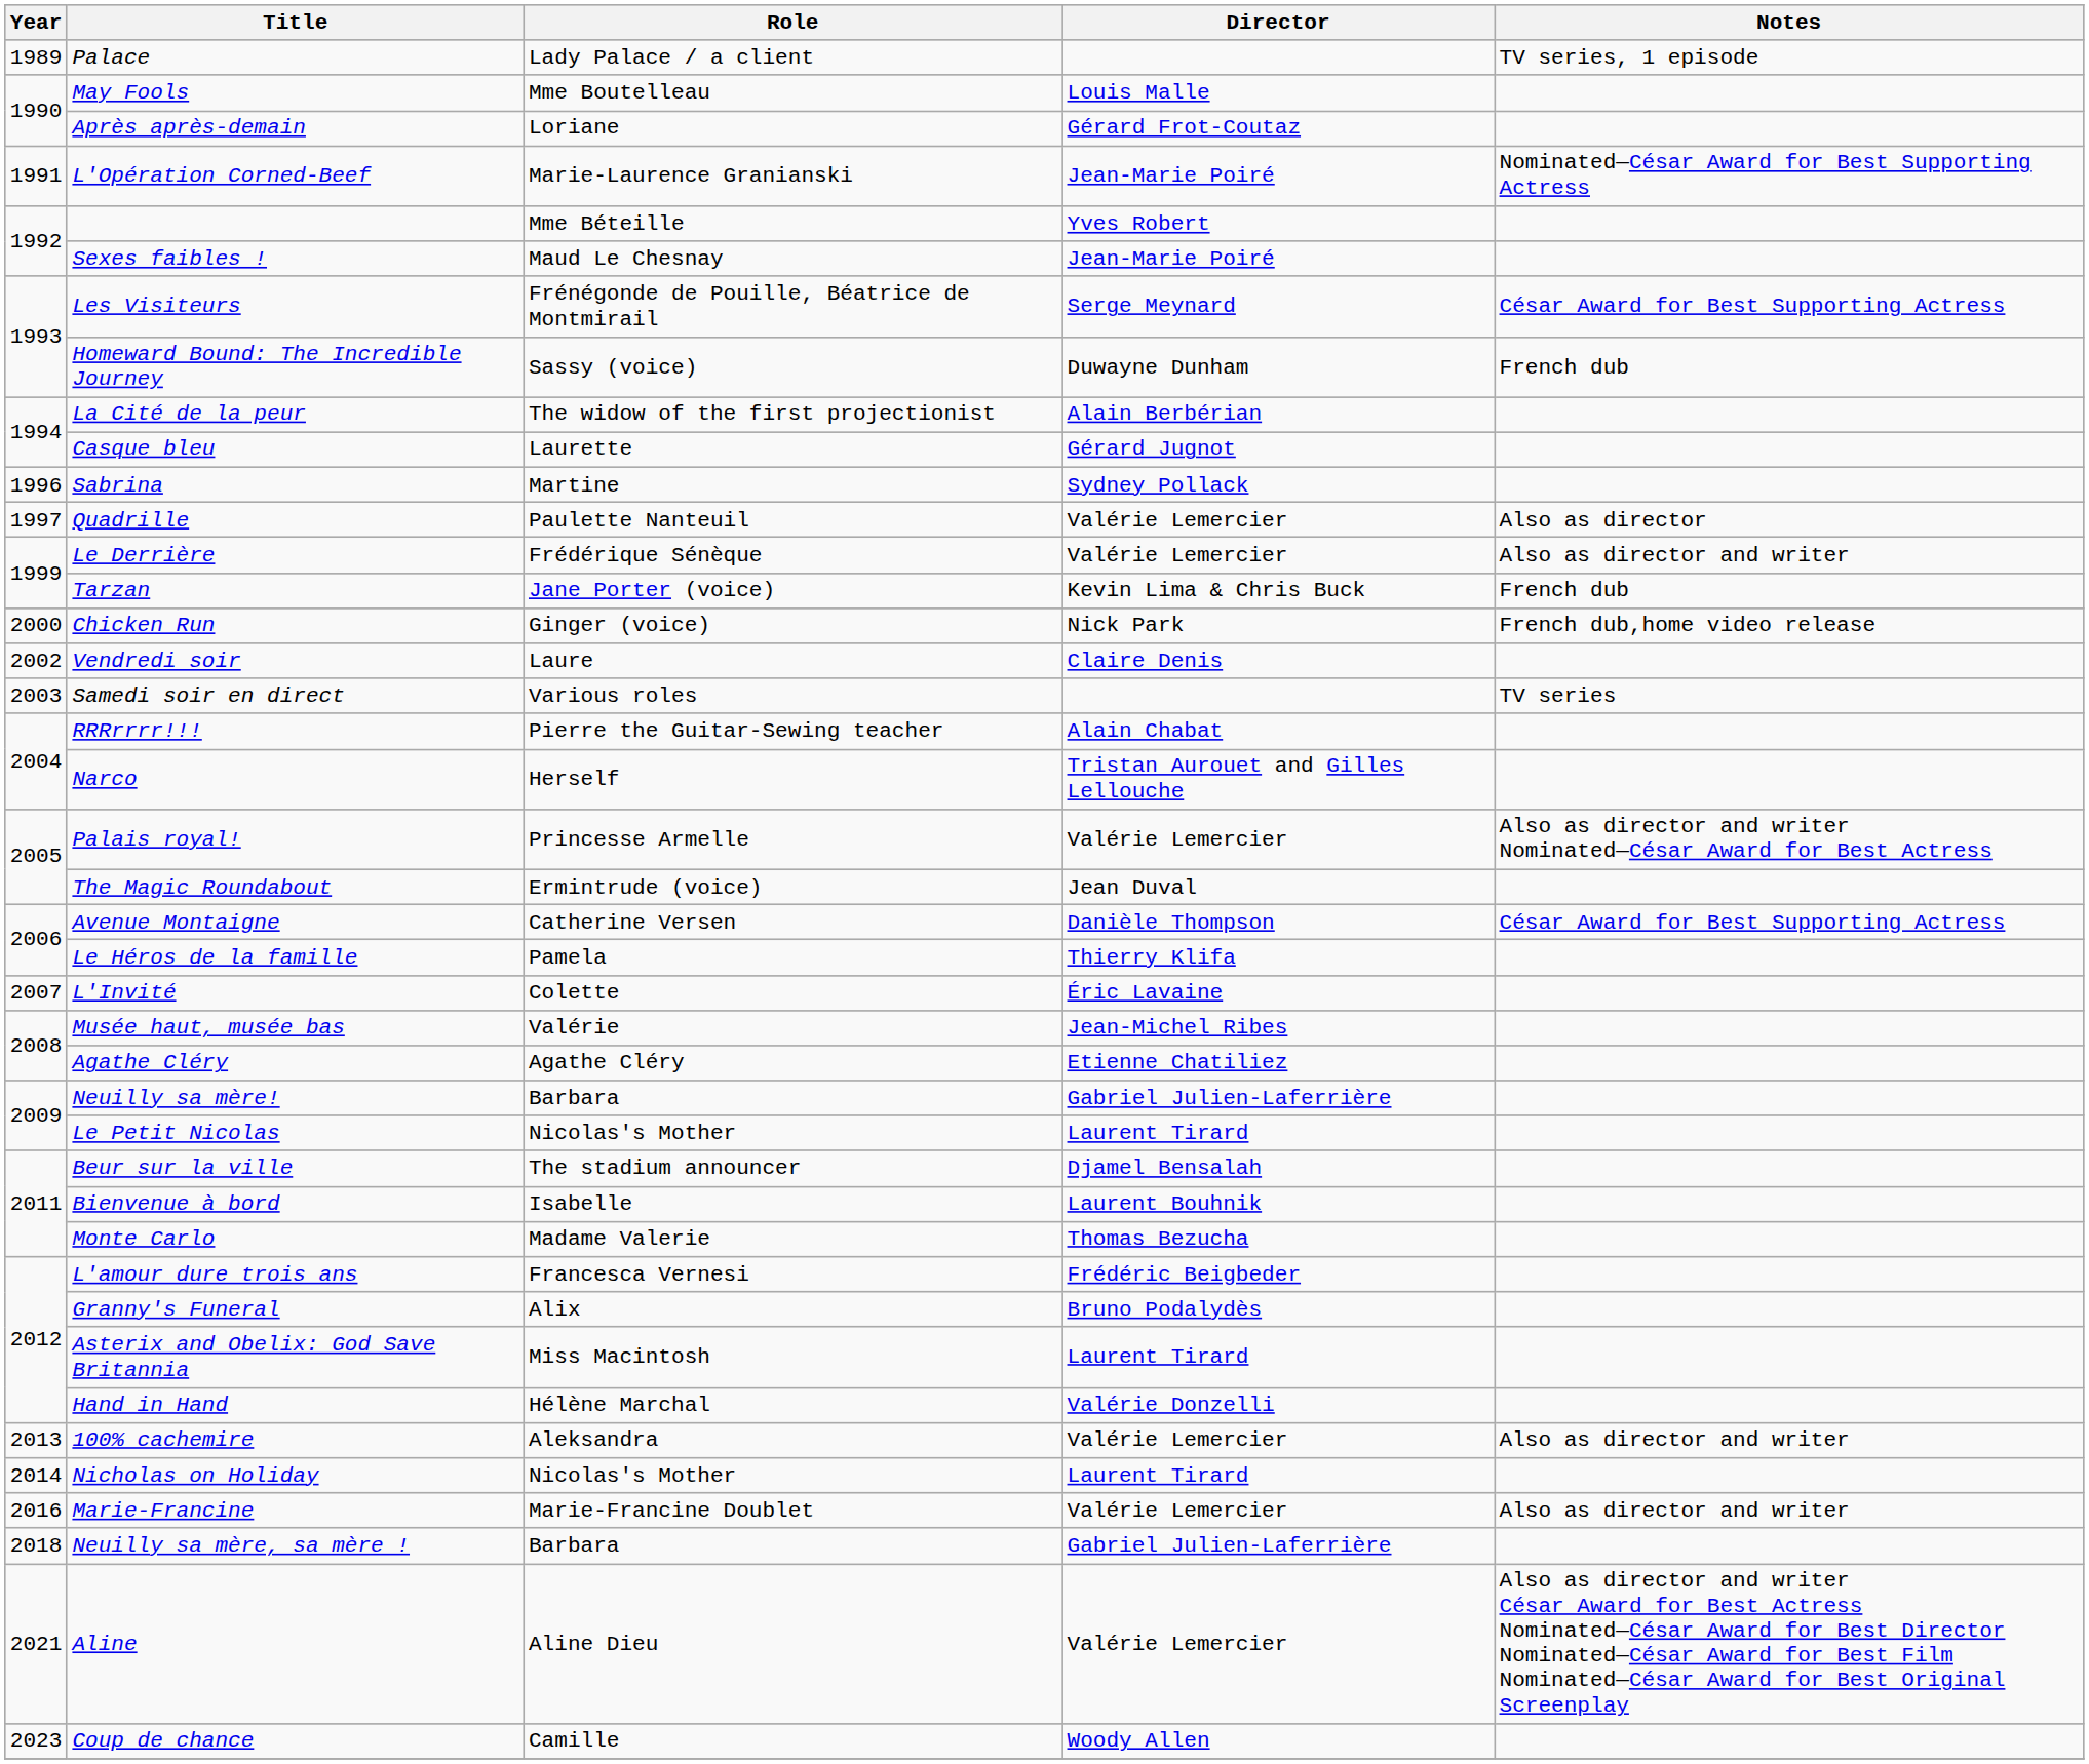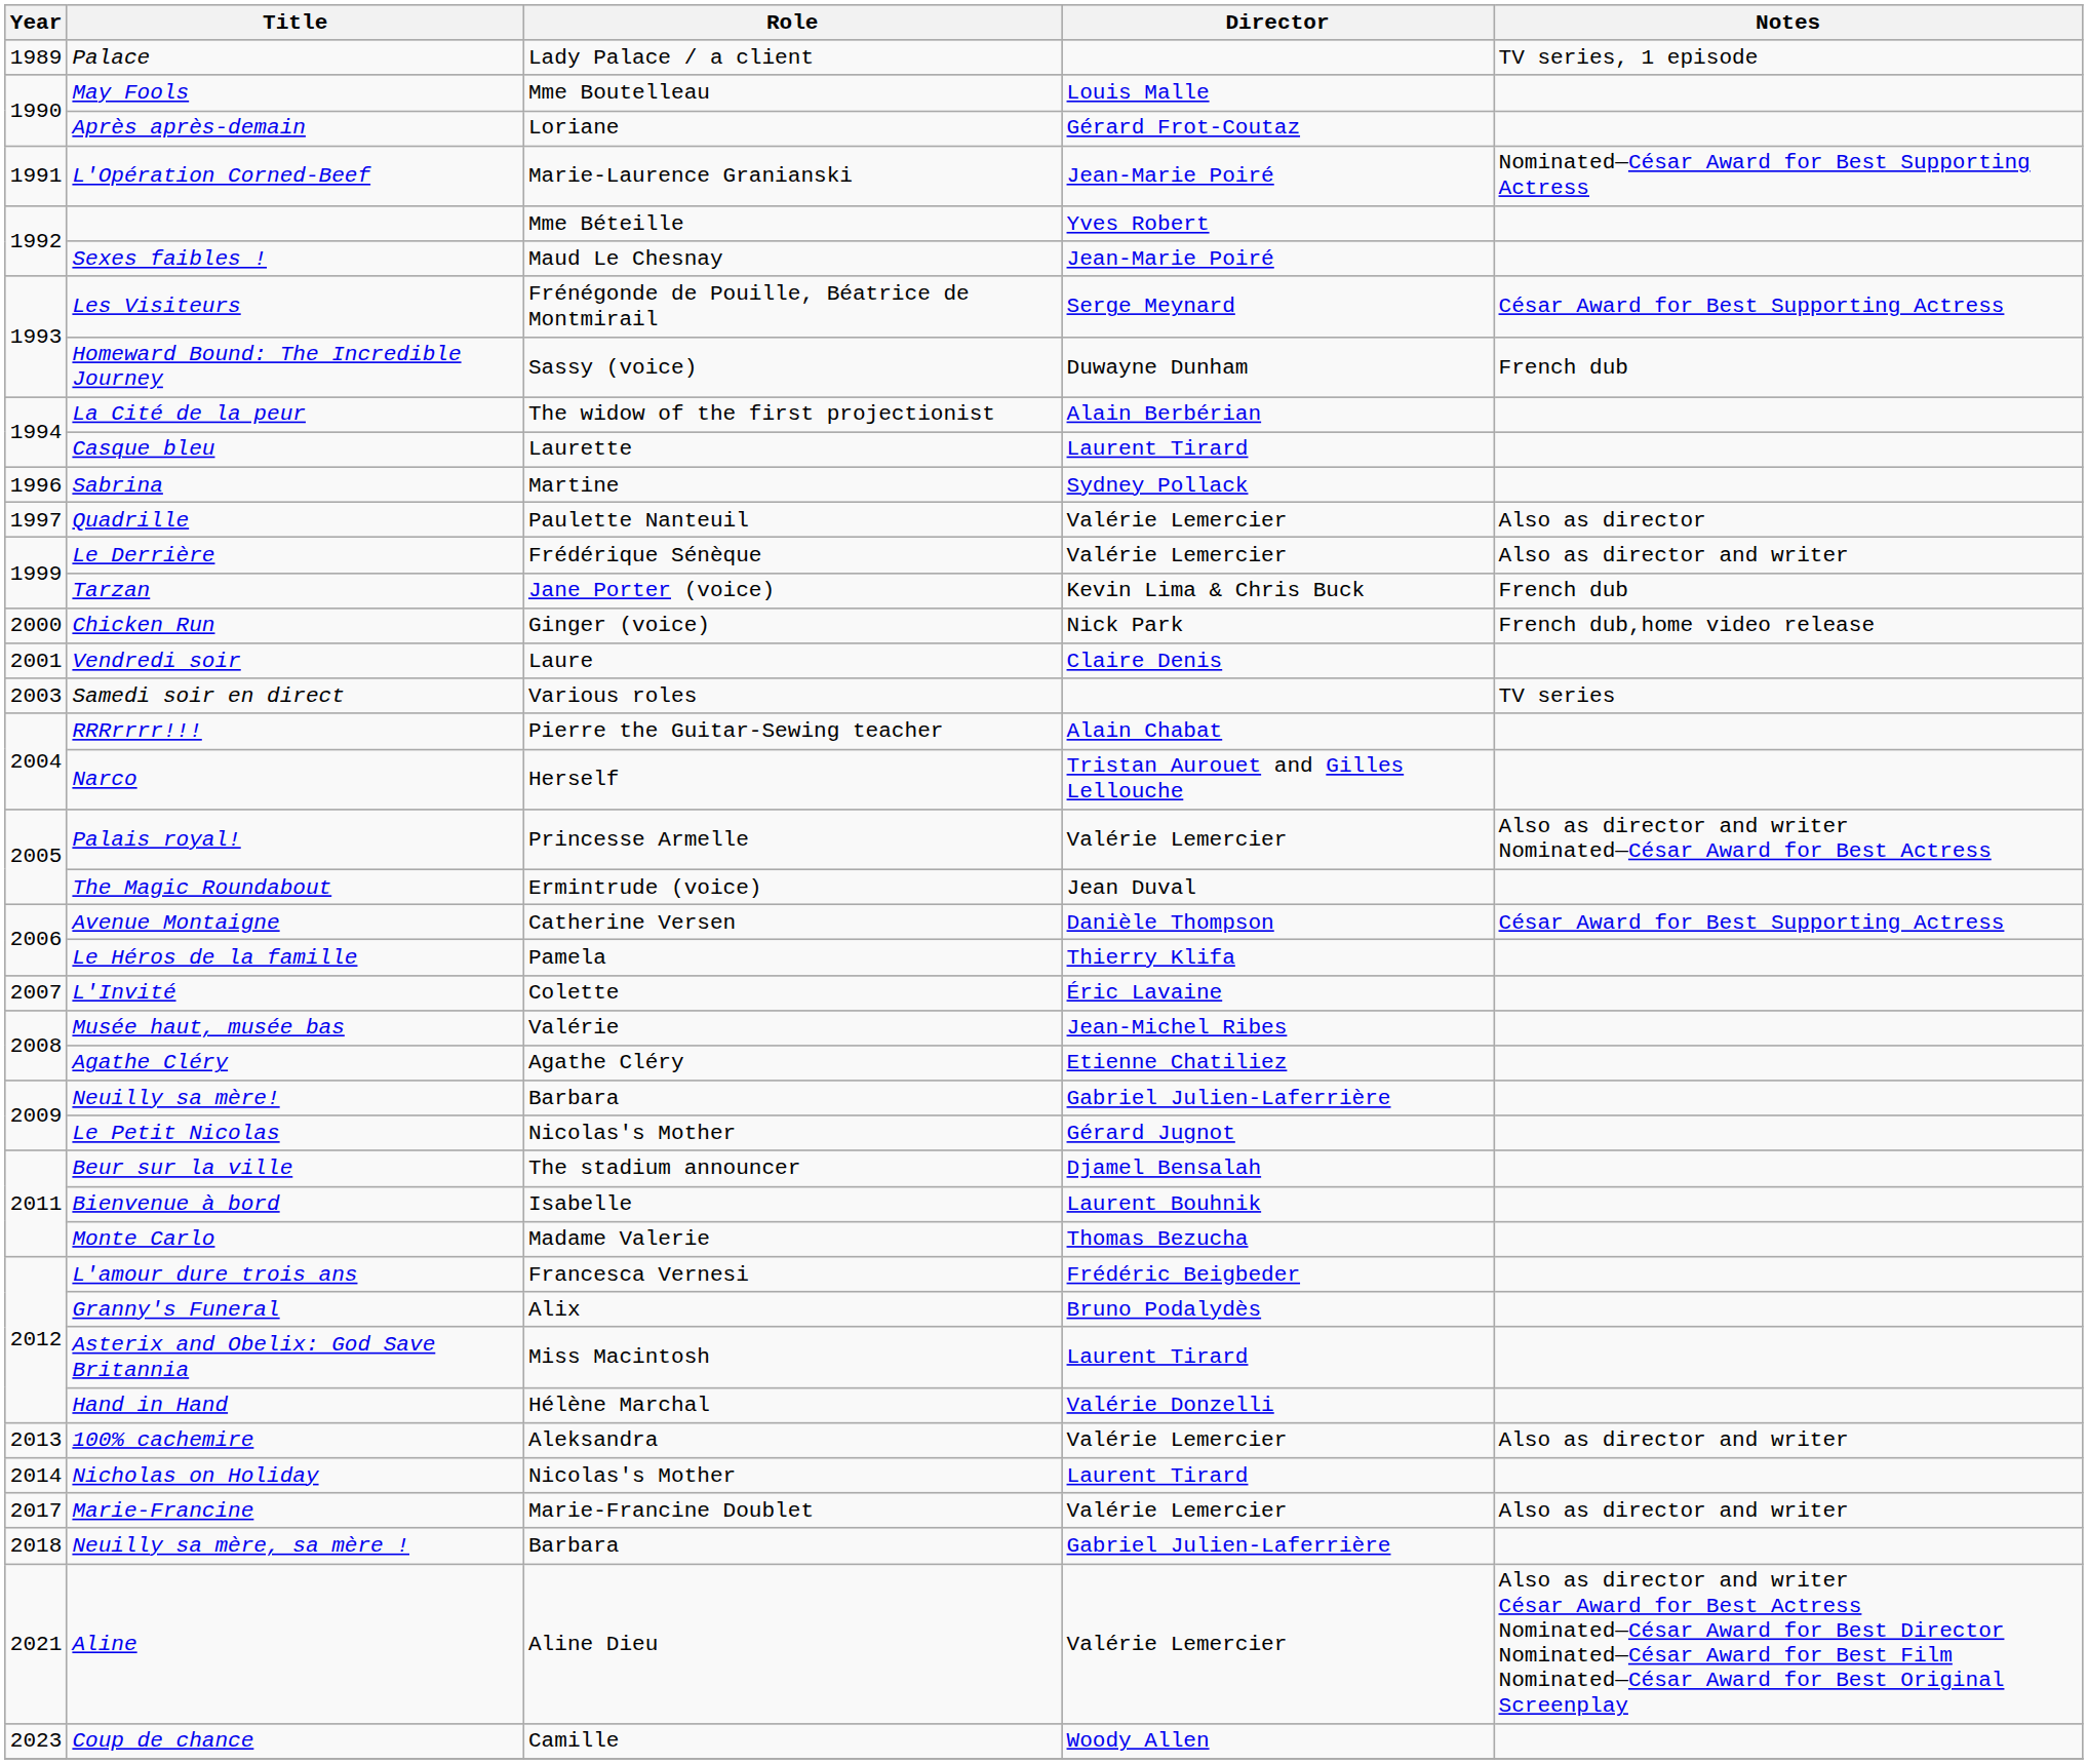Casque bleu | Director: Gérard Jugnot -> Laurent Tirard
Vendredi soir | Year: 2002 -> 2001
Le Petit Nicolas | Director: Laurent Tirard -> Gérard Jugnot
Marie-Francine | Year: 2016 -> 2017
